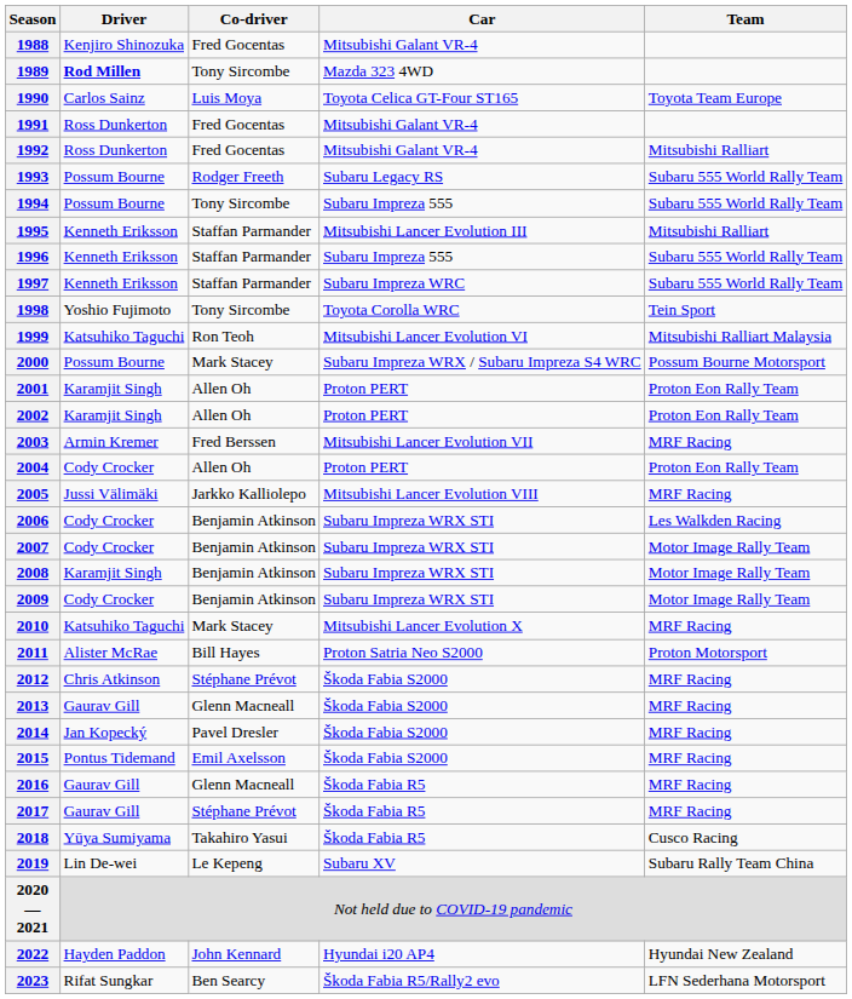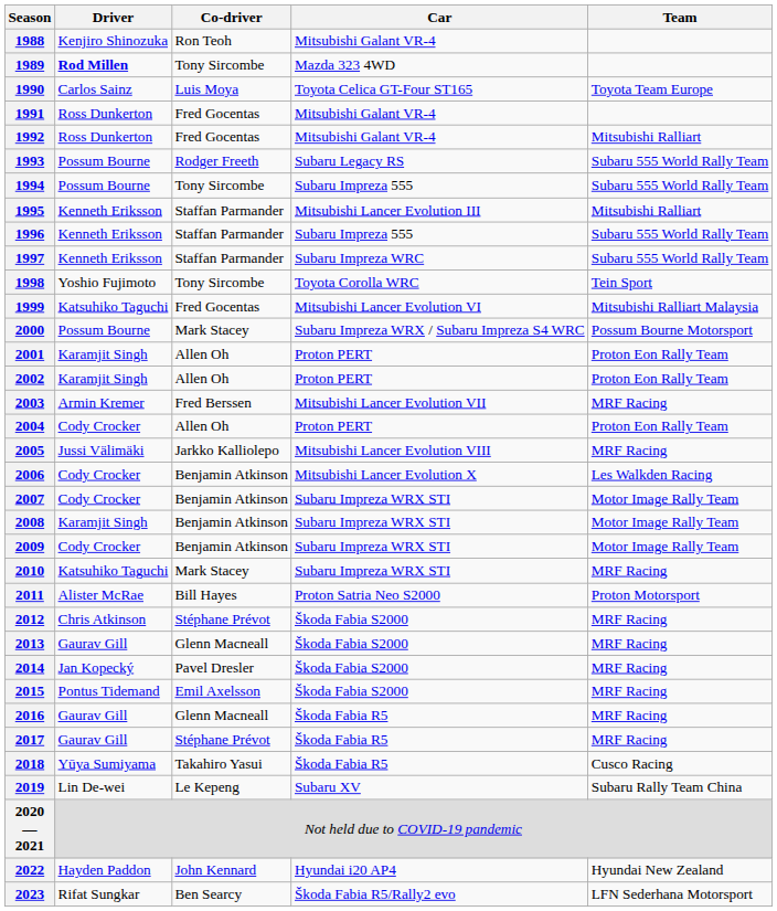1988 | Co-driver: Fred Gocentas -> Ron Teoh
1999 | Co-driver: Ron Teoh -> Fred Gocentas
2006 | Car: Subaru Impreza WRX STI -> Mitsubishi Lancer Evolution X
2010 | Car: Mitsubishi Lancer Evolution X -> Subaru Impreza WRX STI
